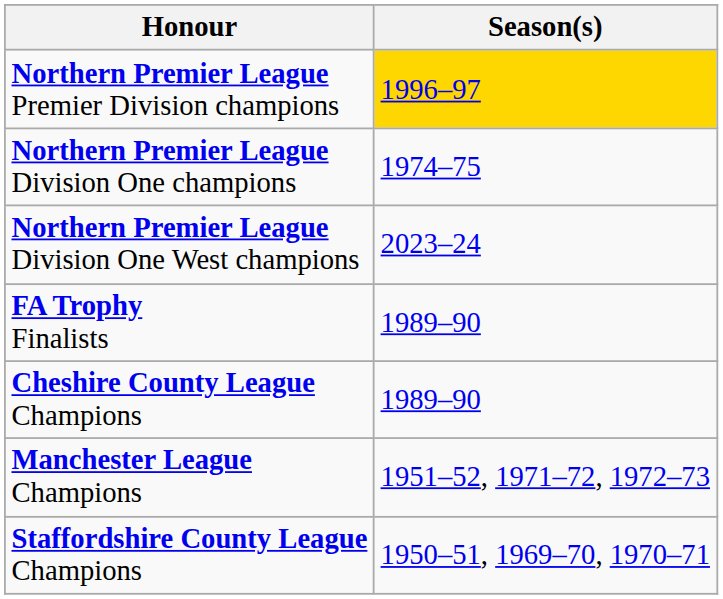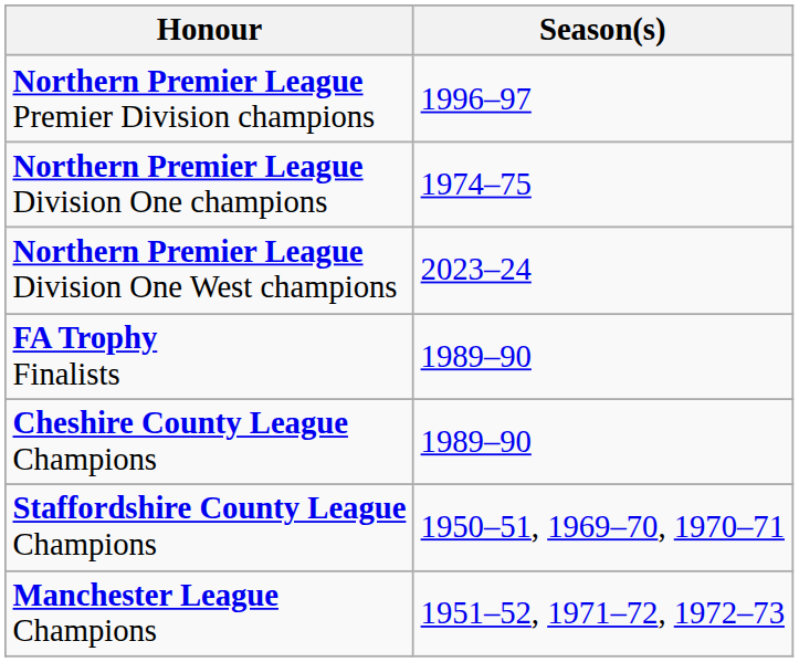Northern Premier League Premier Division champions | Season(s): gold background -> no background
rows swapped: Manchester League Champions <-> Staffordshire County League Champions
